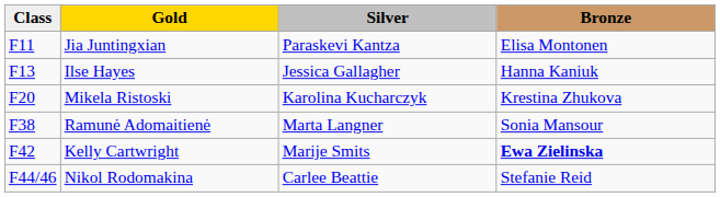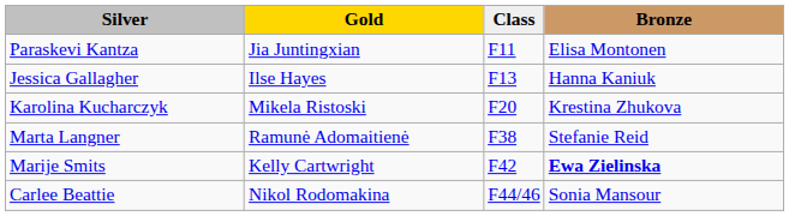columns swapped: Class <-> Silver
Ramunė Adomaitienė | Bronze: Sonia Mansour -> Stefanie Reid
Nikol Rodomakina | Bronze: Stefanie Reid -> Sonia Mansour
